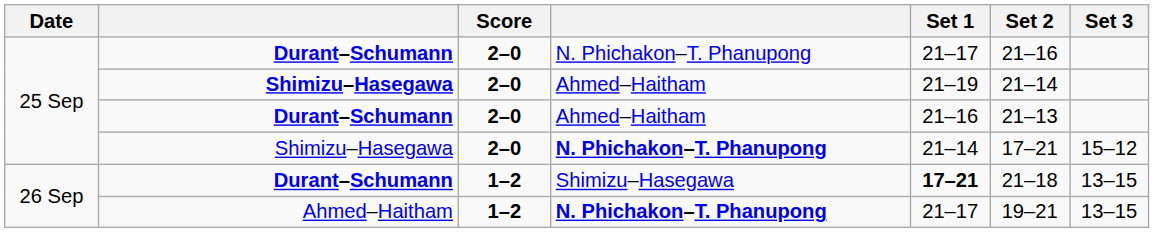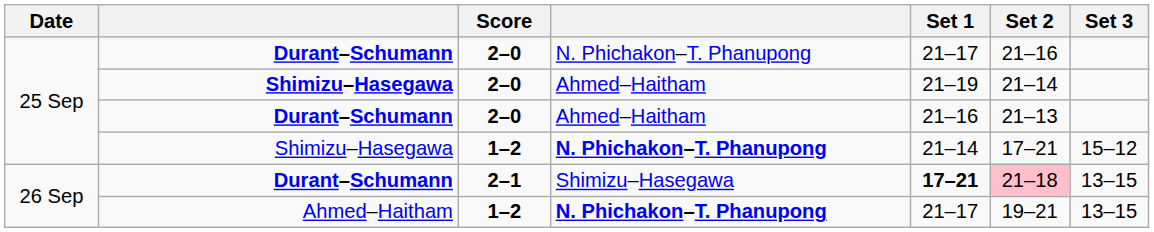Shimizu–Hasegawa / N. Phichakon–T. Phanupong | Score: 2–0 -> 1–2
Durant–Schumann / Shimizu–Hasegawa | Score: 1–2 -> 2–1
Durant–Schumann / Shimizu–Hasegawa | Set 2: no background -> pink background
